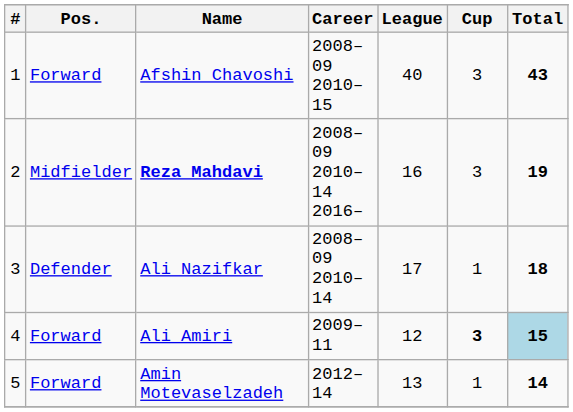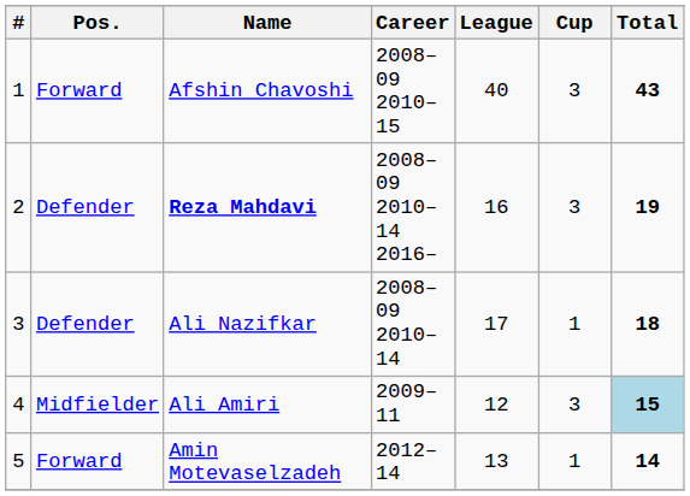Reza Mahdavi | Pos.: Midfielder -> Defender
Ali Amiri | Pos.: Forward -> Midfielder
Ali Amiri | Cup: bold -> normal
